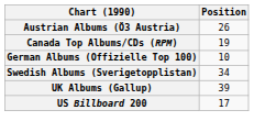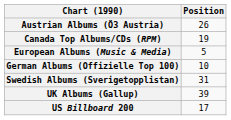+ row: European Albums (Music & Media) | 5
Swedish Albums (Sverigetopplistan) | Position: 34 -> 31
